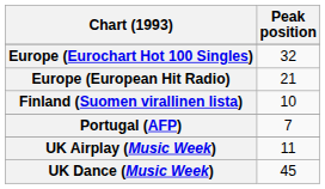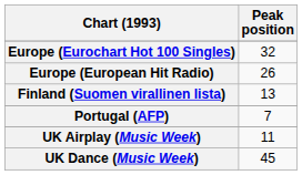Europe (European Hit Radio) | Peak position: 21 -> 26
Finland (Suomen virallinen lista) | Peak position: 10 -> 13
